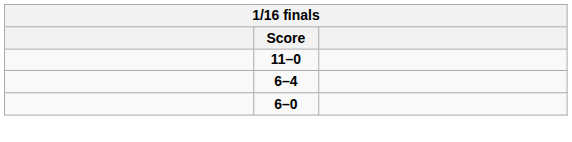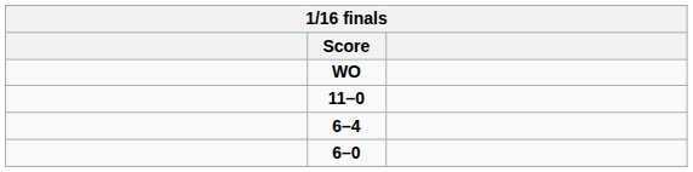+ row: WO
